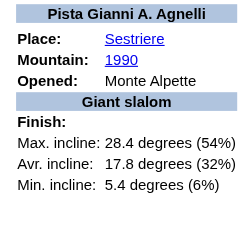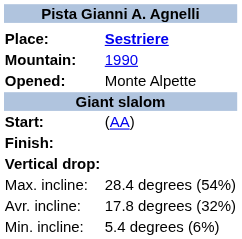Place: | column 2: normal -> bold
+ row: Start: | (AA)
+ row: Vertical drop:
